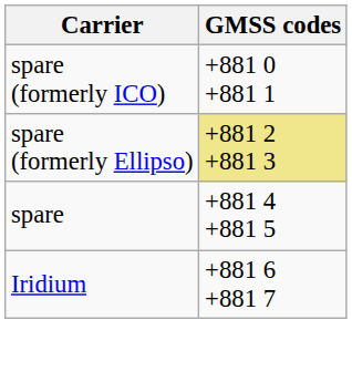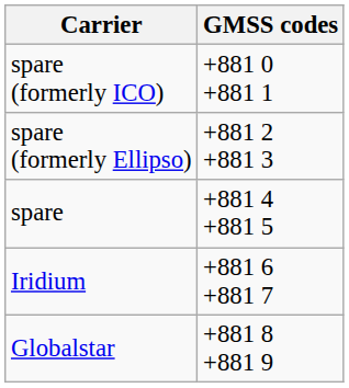spare (formerly Ellipso) | GMSS codes: khaki background -> no background
+ row: Globalstar | +881 8 +881 9
